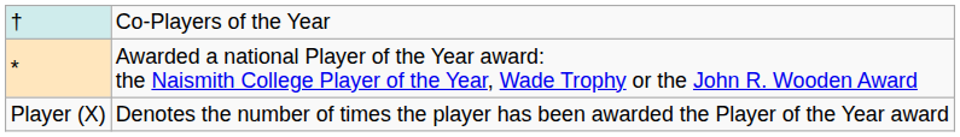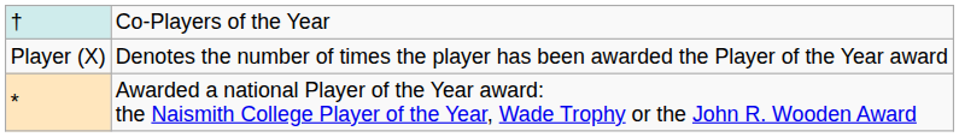rows swapped: * <-> Player (X)
